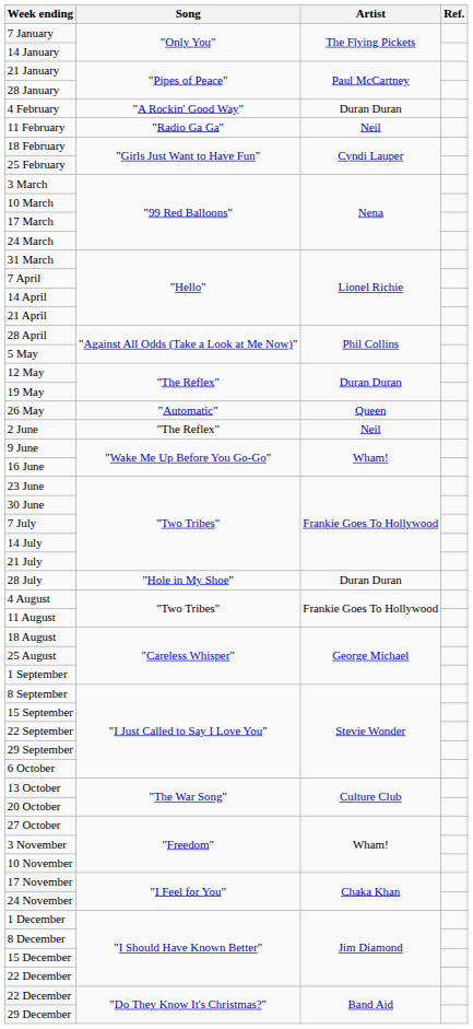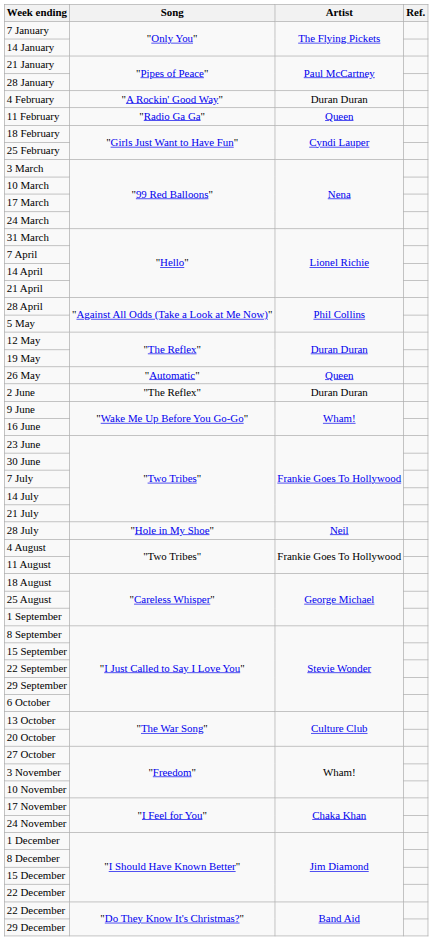11 February | Artist: Neil -> Queen
2 June | Artist: Neil -> Duran Duran
28 July | Artist: Duran Duran -> Neil
